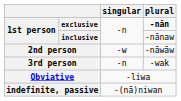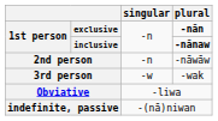inclusive | plural: normal -> bold
2nd person | singular: -w -> -n
3rd person | singular: -n -> -w
